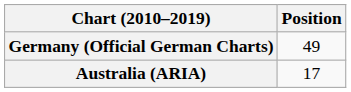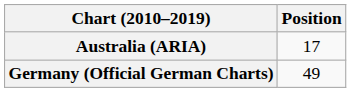rows swapped: Australia (ARIA) <-> Germany (Official German Charts)
